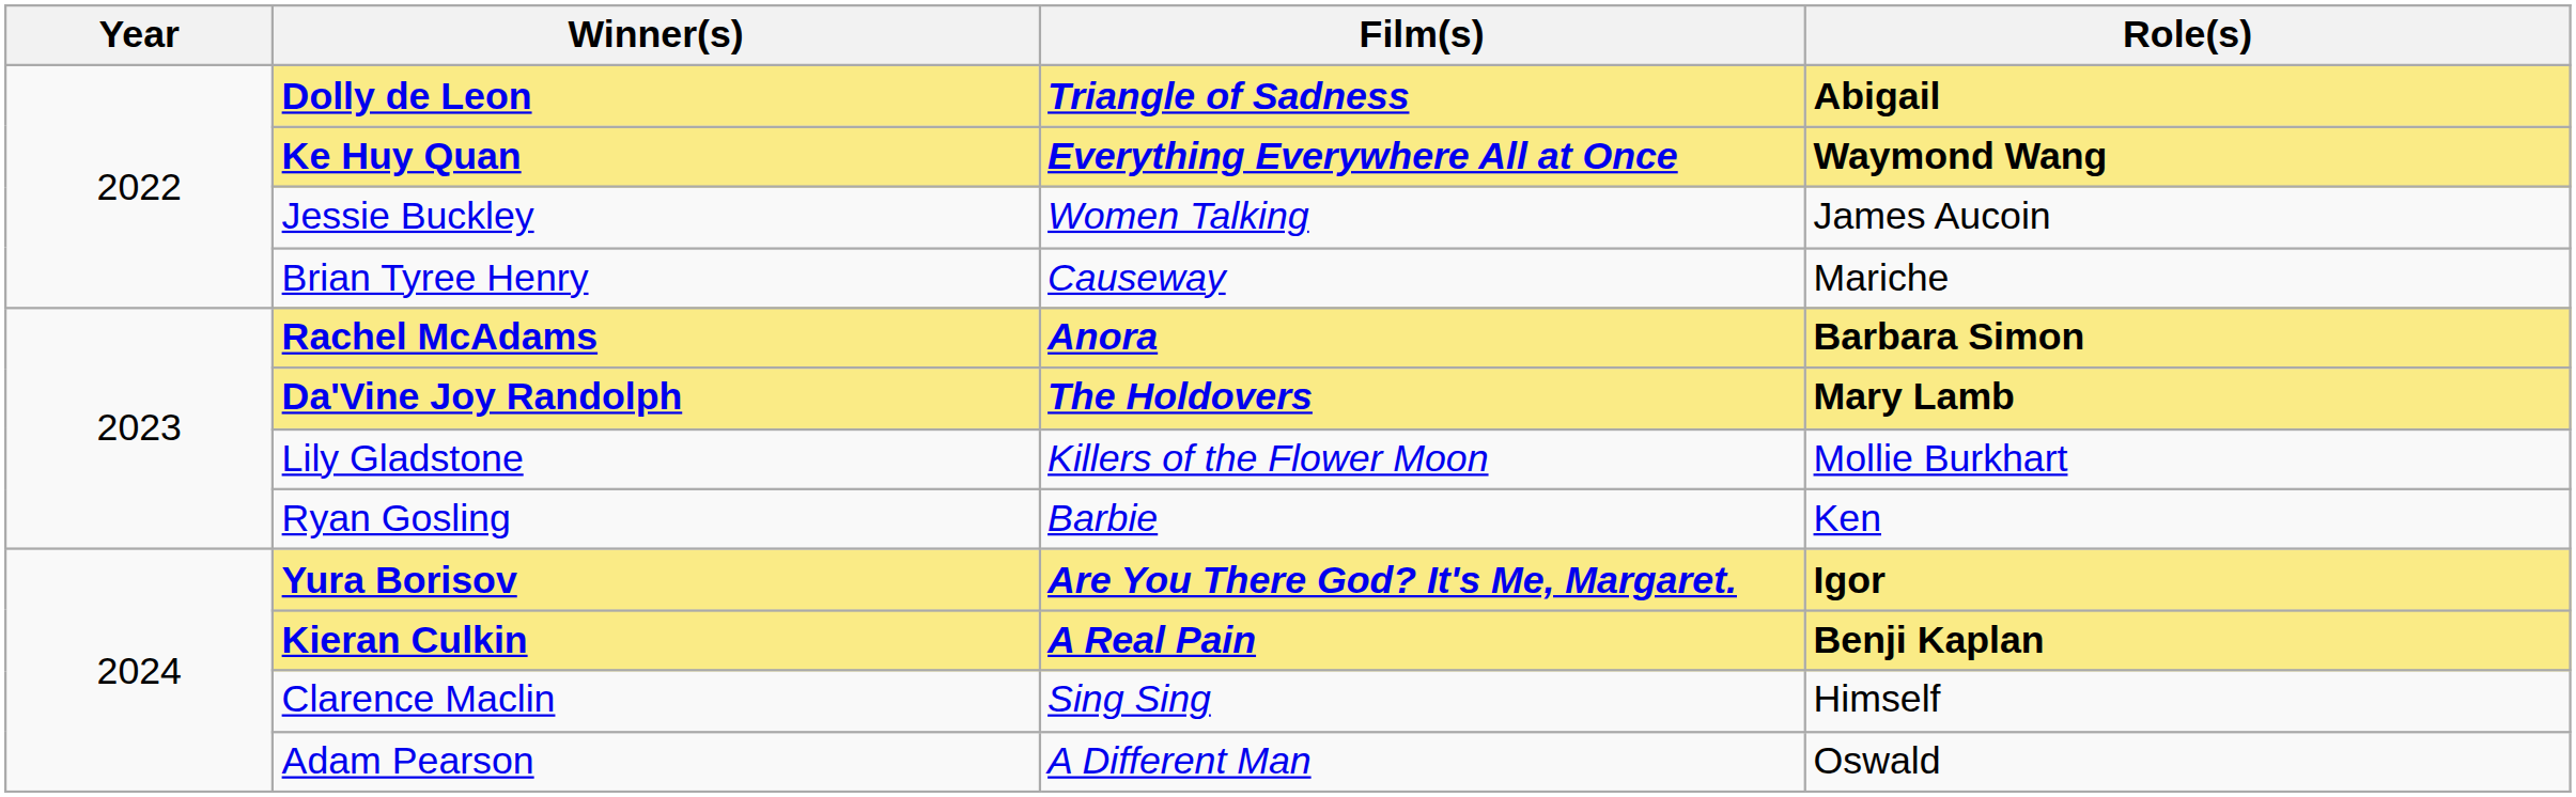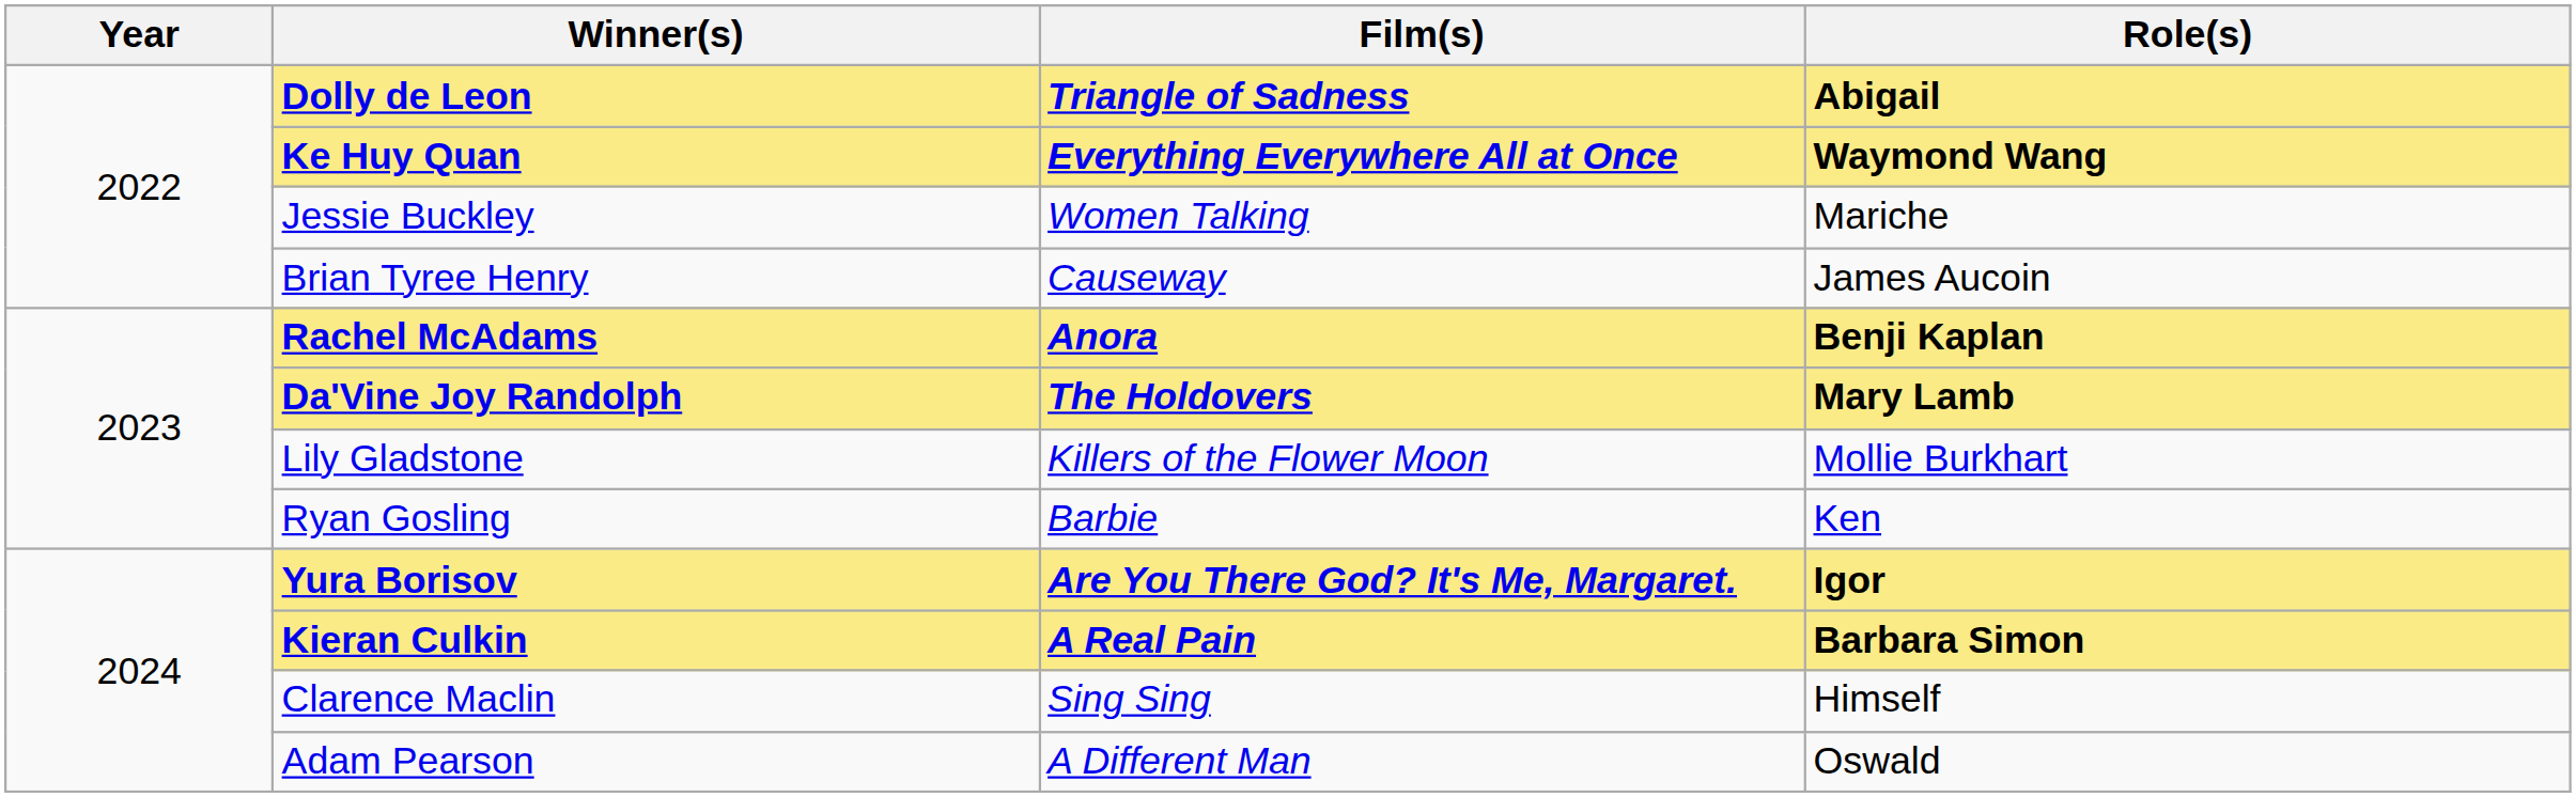Jessie Buckley | Role(s): James Aucoin -> Mariche
Brian Tyree Henry | Role(s): Mariche -> James Aucoin
Rachel McAdams | Role(s): Barbara Simon -> Benji Kaplan
Kieran Culkin | Role(s): Benji Kaplan -> Barbara Simon
